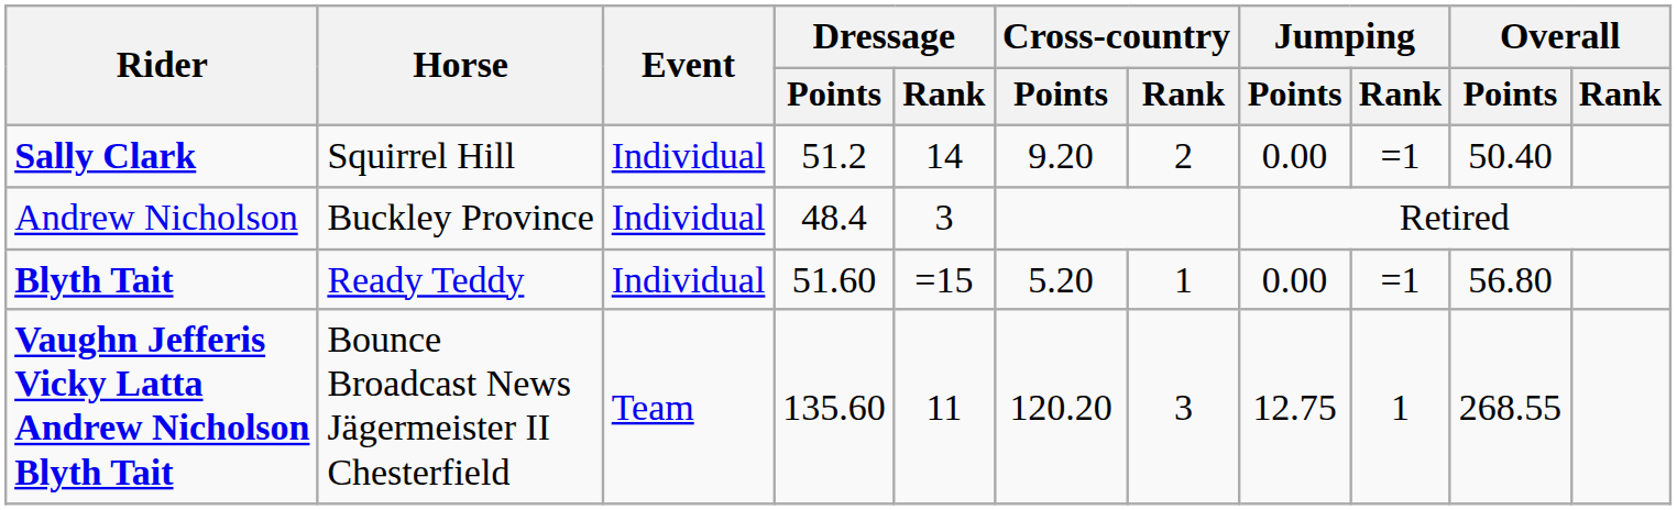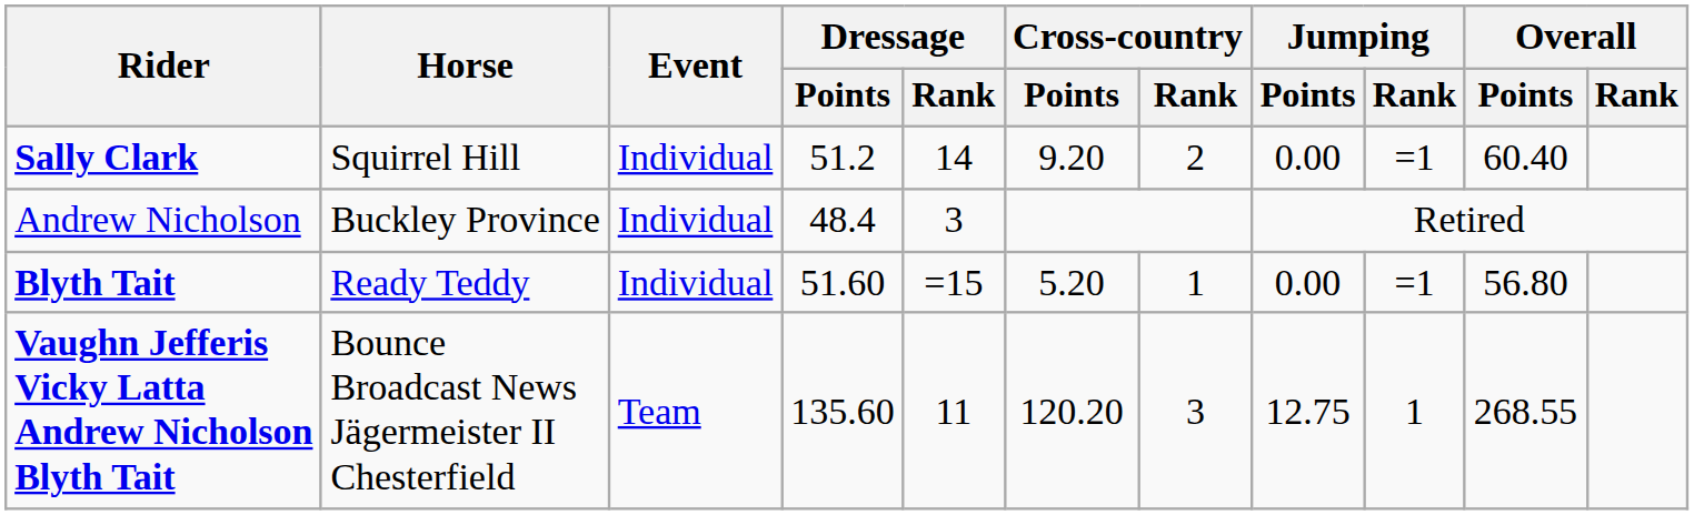Sally Clark | Overall / Points: 50.40 -> 60.40
